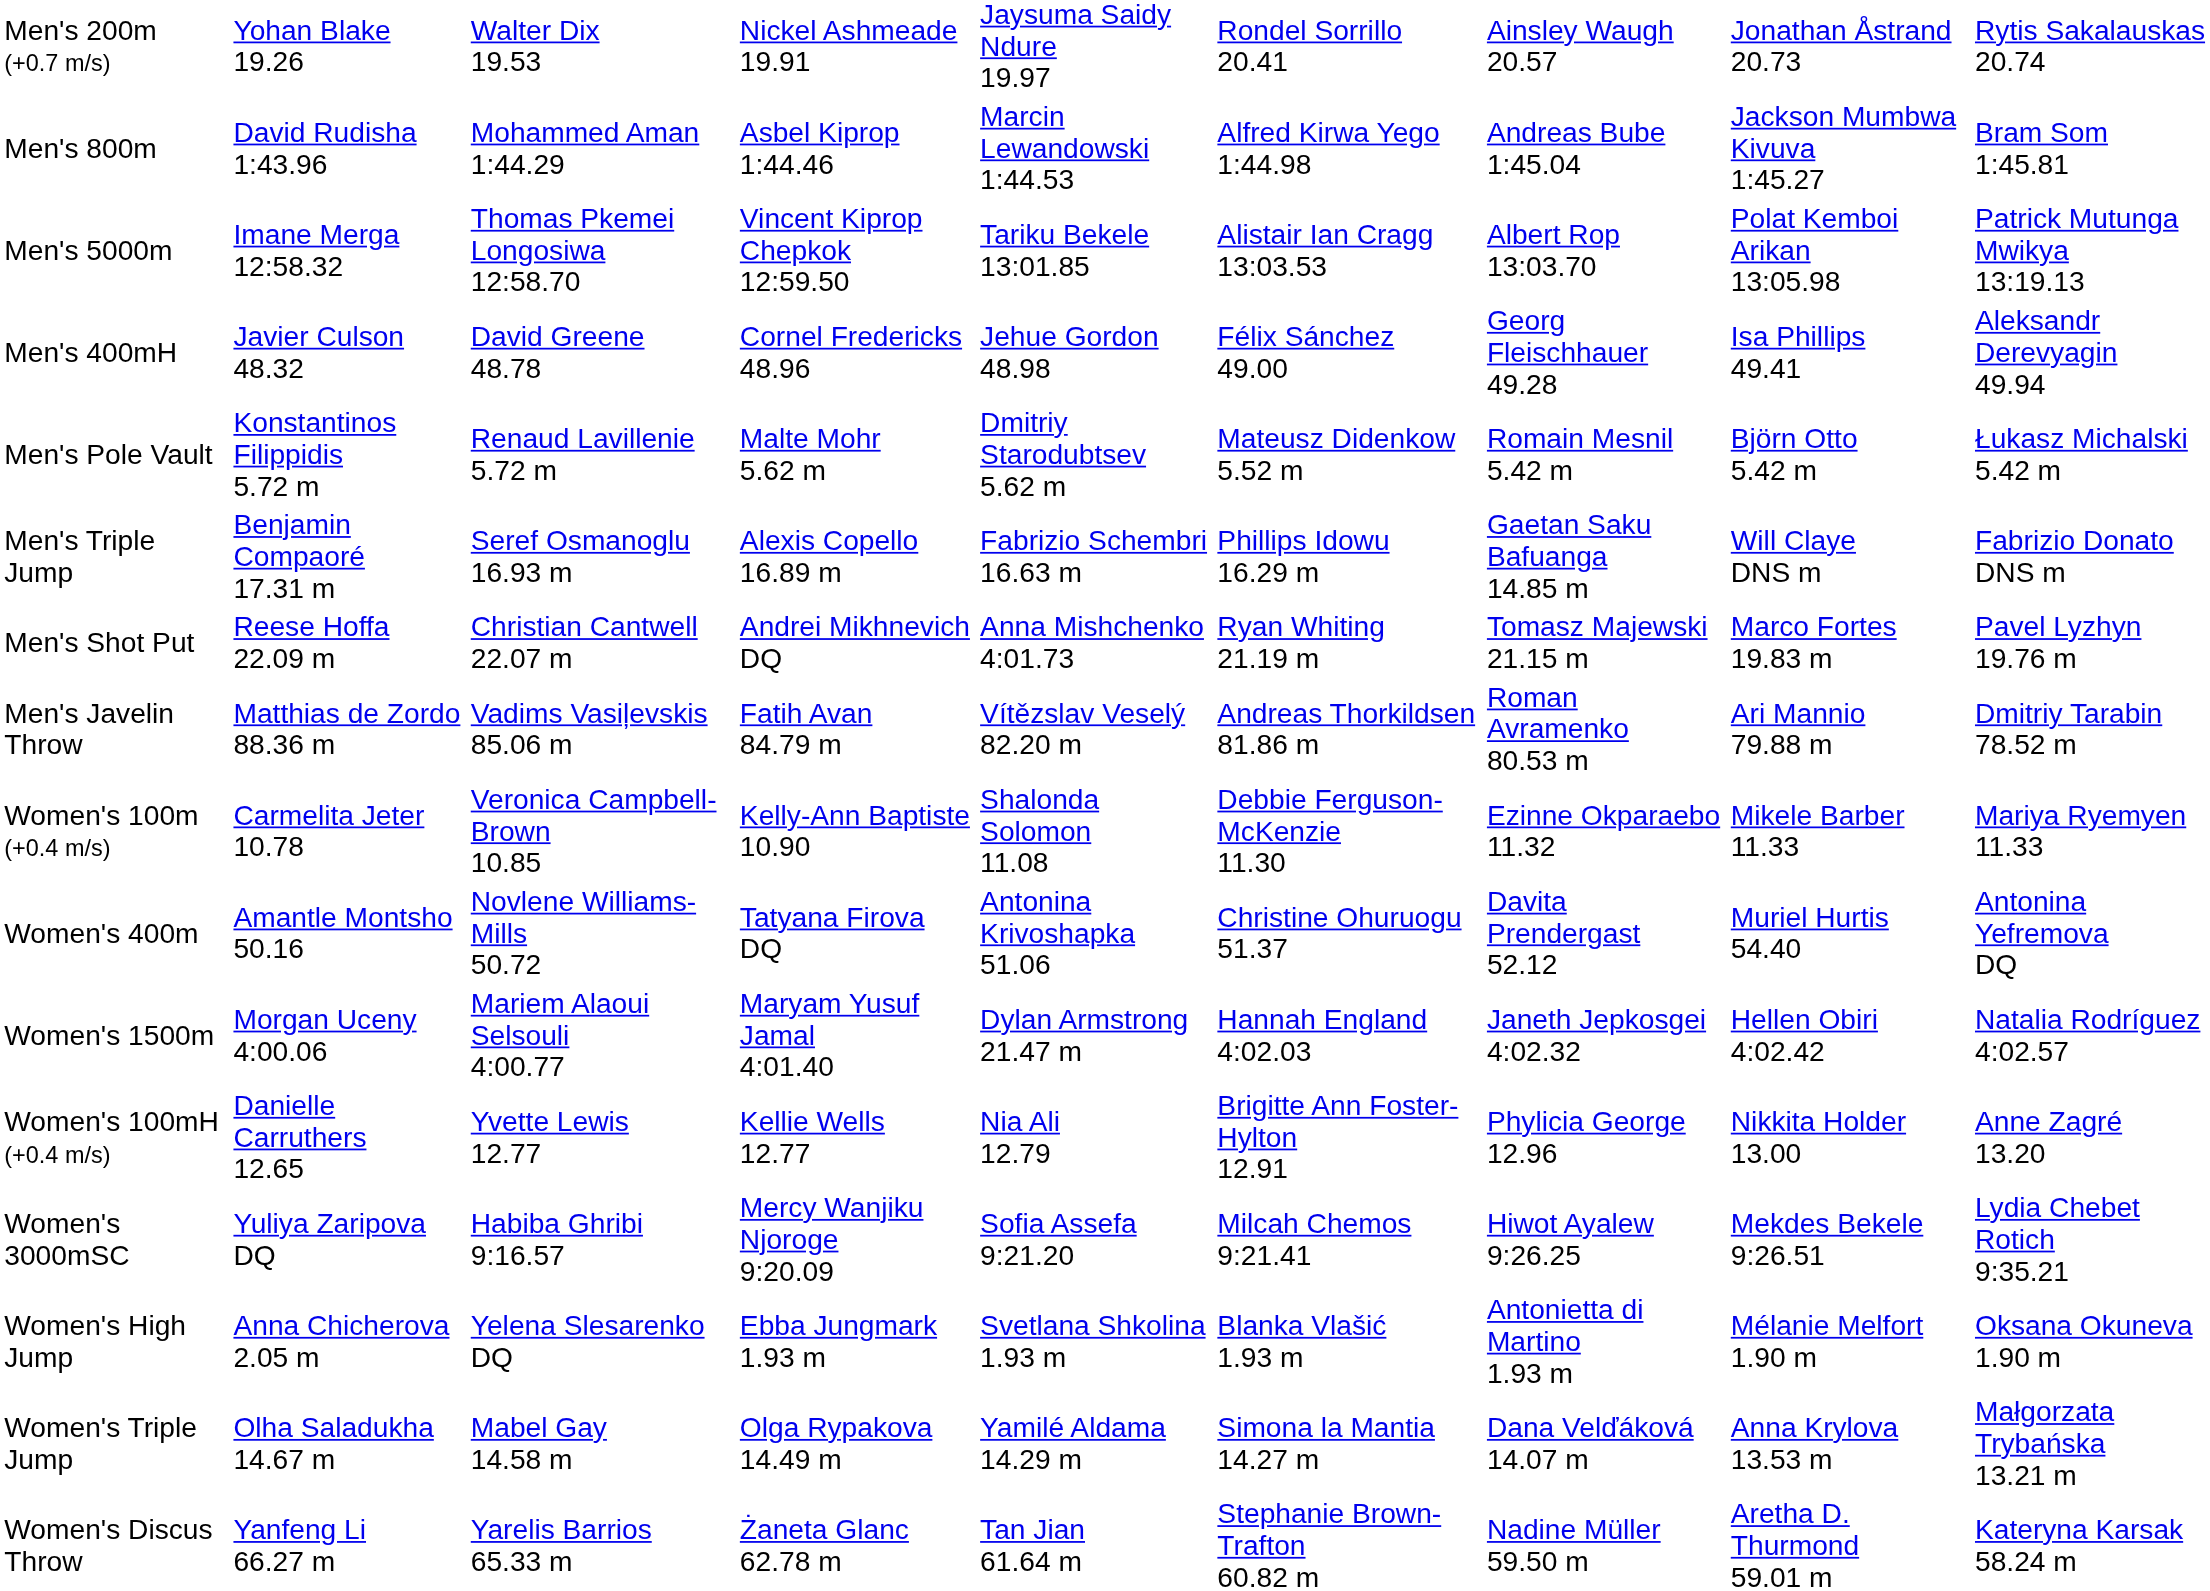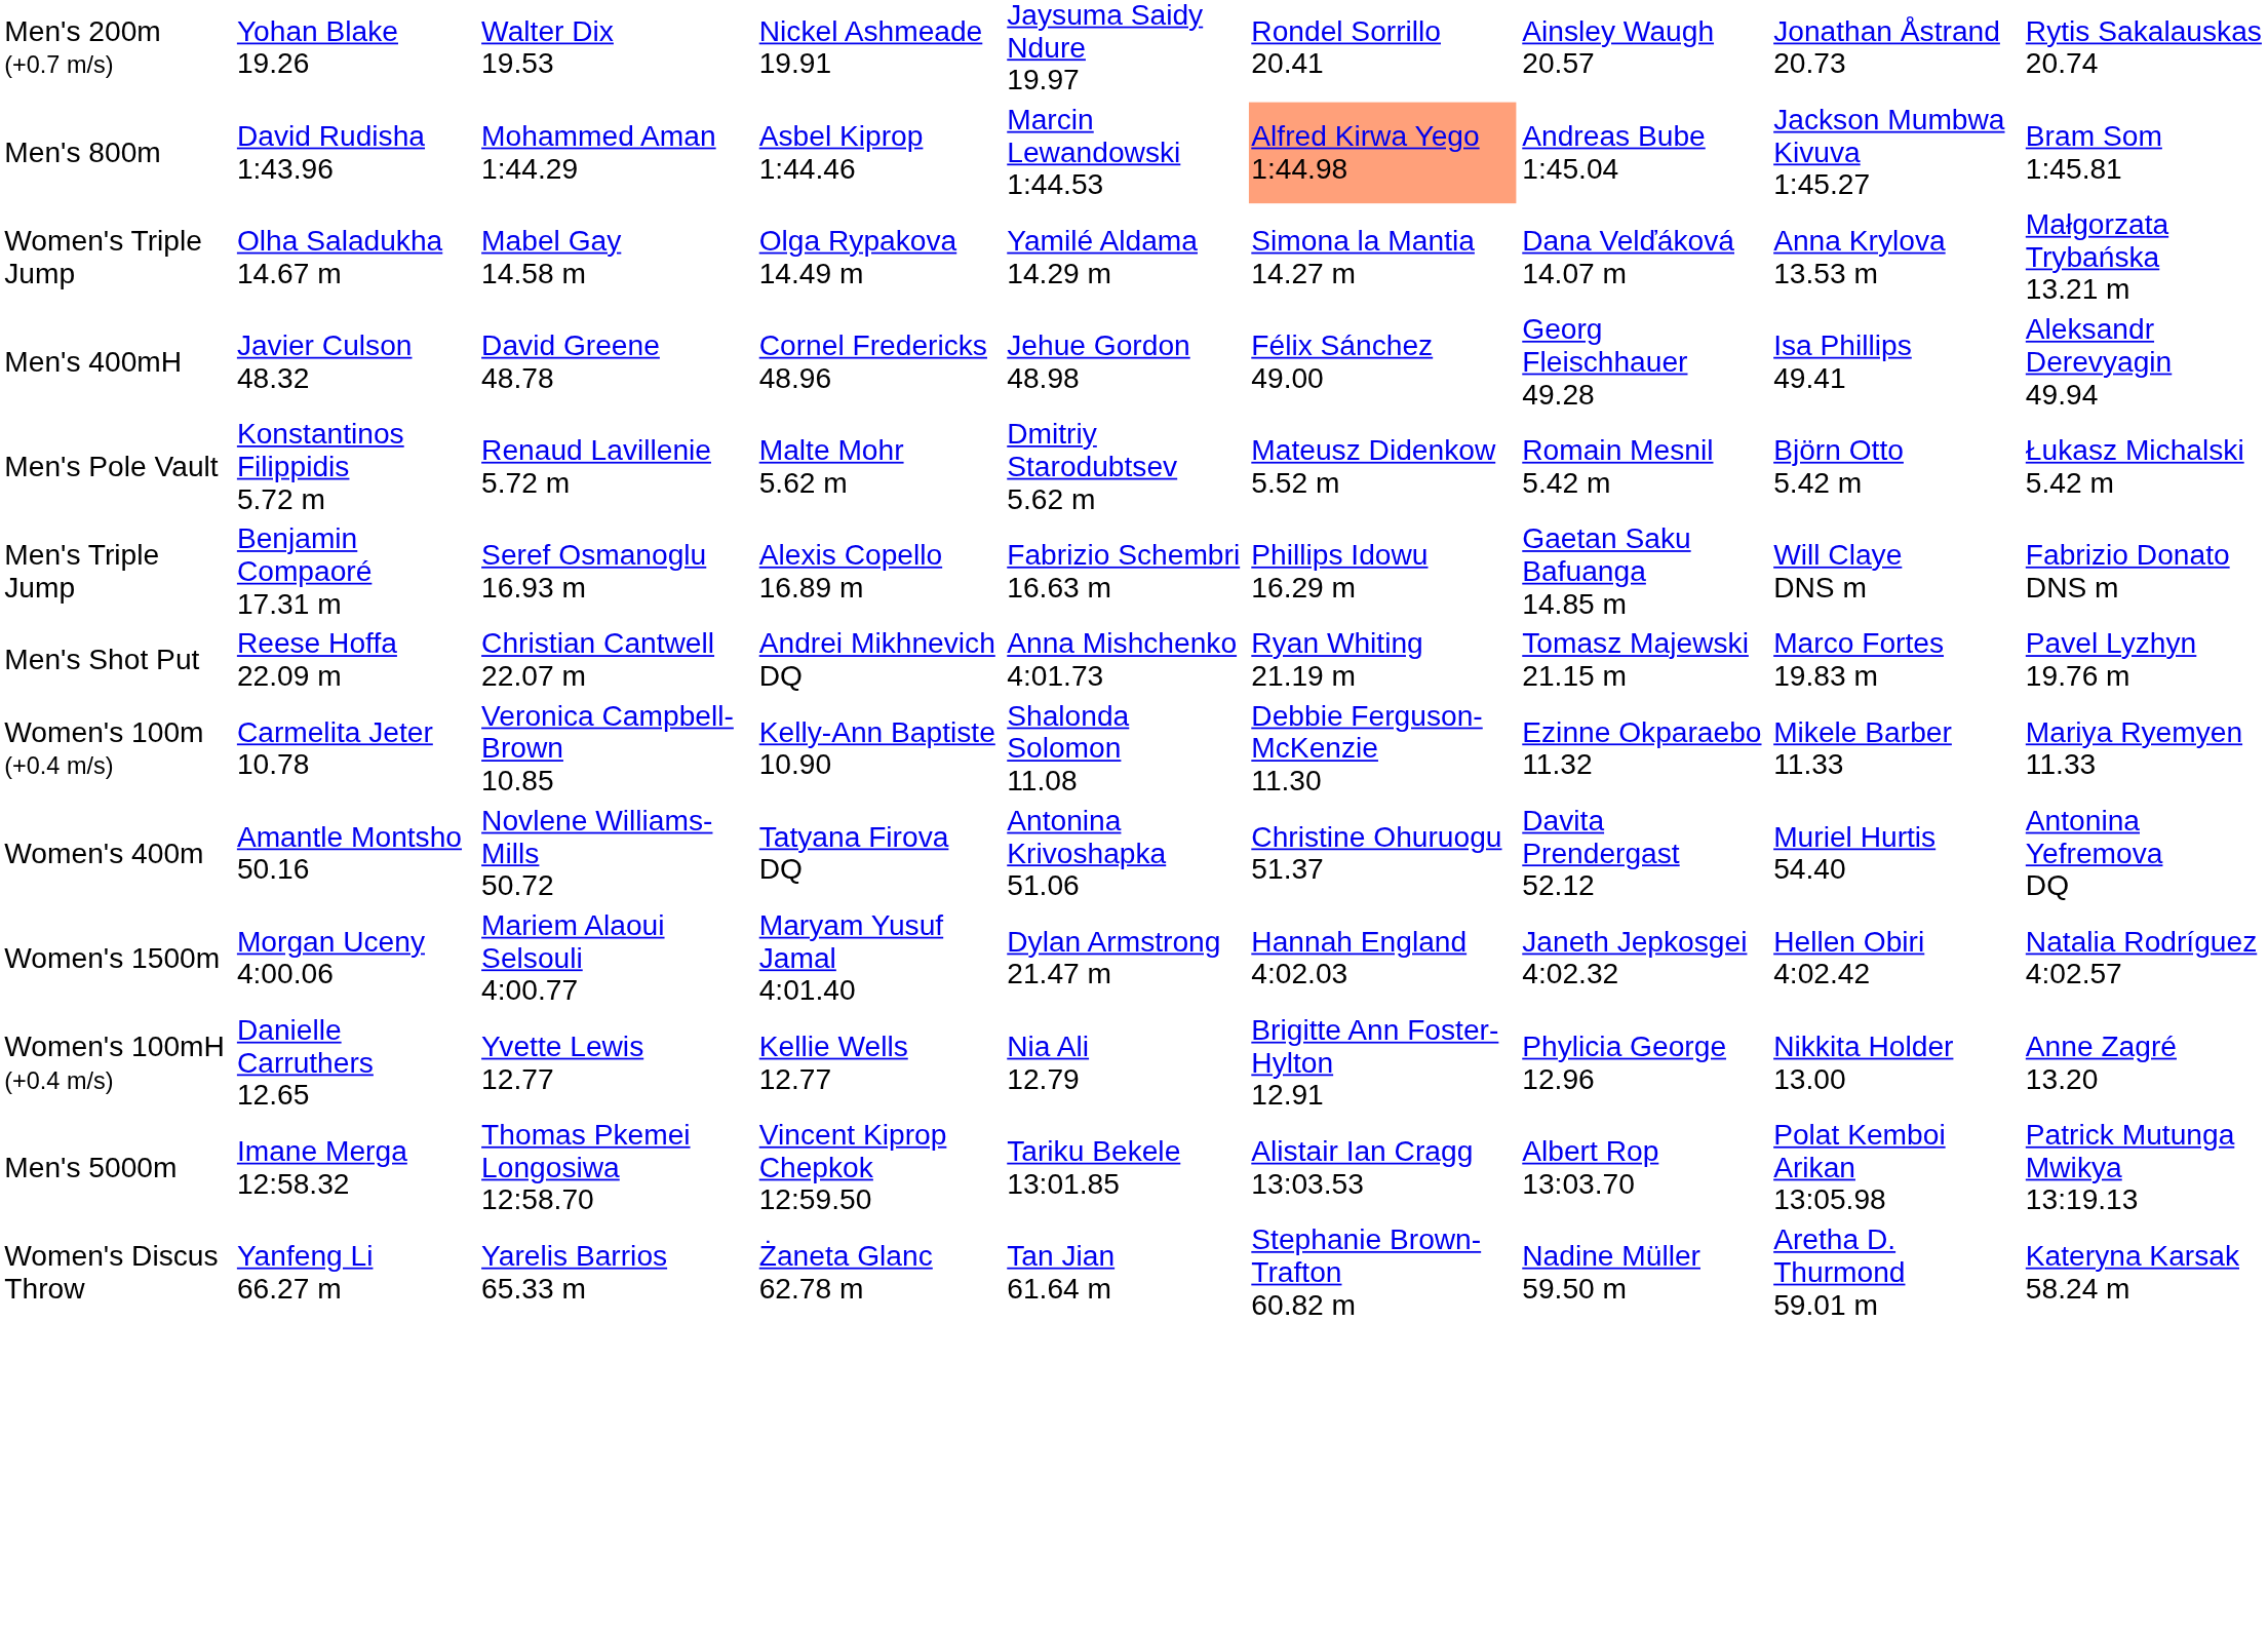Men's 800m | column 6: no background -> lightsalmon background
rows swapped: Men's 5000m <-> Women's Triple Jump
- row: Men's Javelin Throw | Matthias de Zordo 88.36 m | Vadims Vasiļevskis 85.06 m | Fatih Avan 84.79 m | Vítězslav Veselý 82.20 m | Andreas Thorkildsen 81.86 m | Roman Avramenko 80.53 m | Ari Mannio 79.88 m | Dmitriy Tarabin 78.52 m
- row: Women's 3000mSC | Yuliya Zaripova DQ | Habiba Ghribi 9:16.57 | Mercy Wanjiku Njoroge 9:20.09 | Sofia Assefa 9:21.20 | Milcah Chemos 9:21.41 | Hiwot Ayalew 9:26.25 | Mekdes Bekele 9:26.51 | Lydia Chebet Rotich 9:35.21
- row: Women's High Jump | Anna Chicherova 2.05 m | Yelena Slesarenko DQ | Ebba Jungmark 1.93 m | Svetlana Shkolina 1.93 m | Blanka Vlašić 1.93 m | Antonietta di Martino 1.93 m | Mélanie Melfort 1.90 m | Oksana Okuneva 1.90 m
